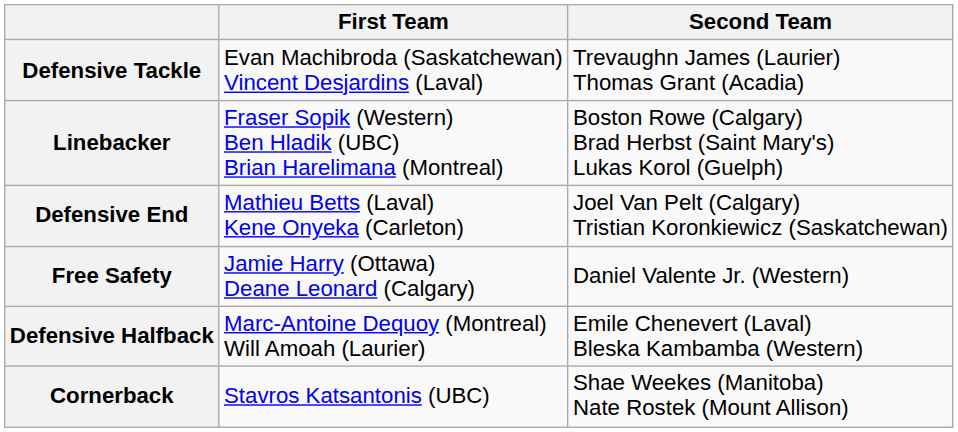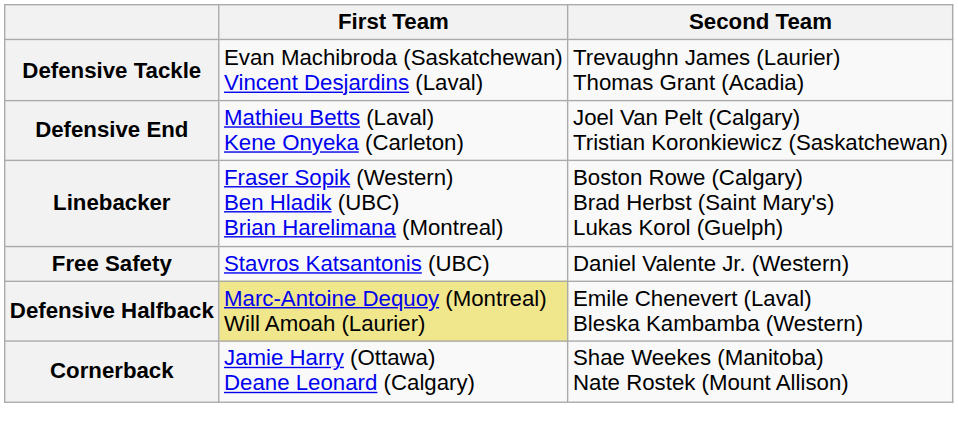rows swapped: Defensive End <-> Linebacker
Free Safety | First Team: Jamie Harry (Ottawa) Deane Leonard (Calgary) -> Stavros Katsantonis (UBC)
Defensive Halfback | First Team: no background -> khaki background
Cornerback | First Team: Stavros Katsantonis (UBC) -> Jamie Harry (Ottawa) Deane Leonard (Calgary)
